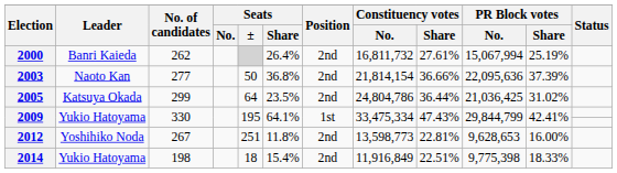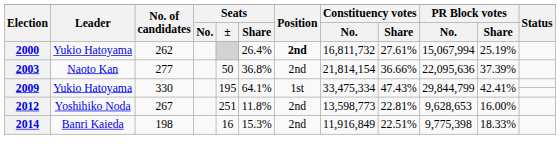2000 | Leader: Banri Kaieda -> Yukio Hatoyama
2000 | Position: normal -> bold
- row: 2005 | Katsuya Okada | 299 | 64 | 23.5% | 2nd | 24,804,786 | 36.44% | 21,036,425 | 31.02%
2014 | Leader: Yukio Hatoyama -> Banri Kaieda
2014 | Seats / ±: 18 -> 16
2014 | Seats / Share: 15.4% -> 15.3%
